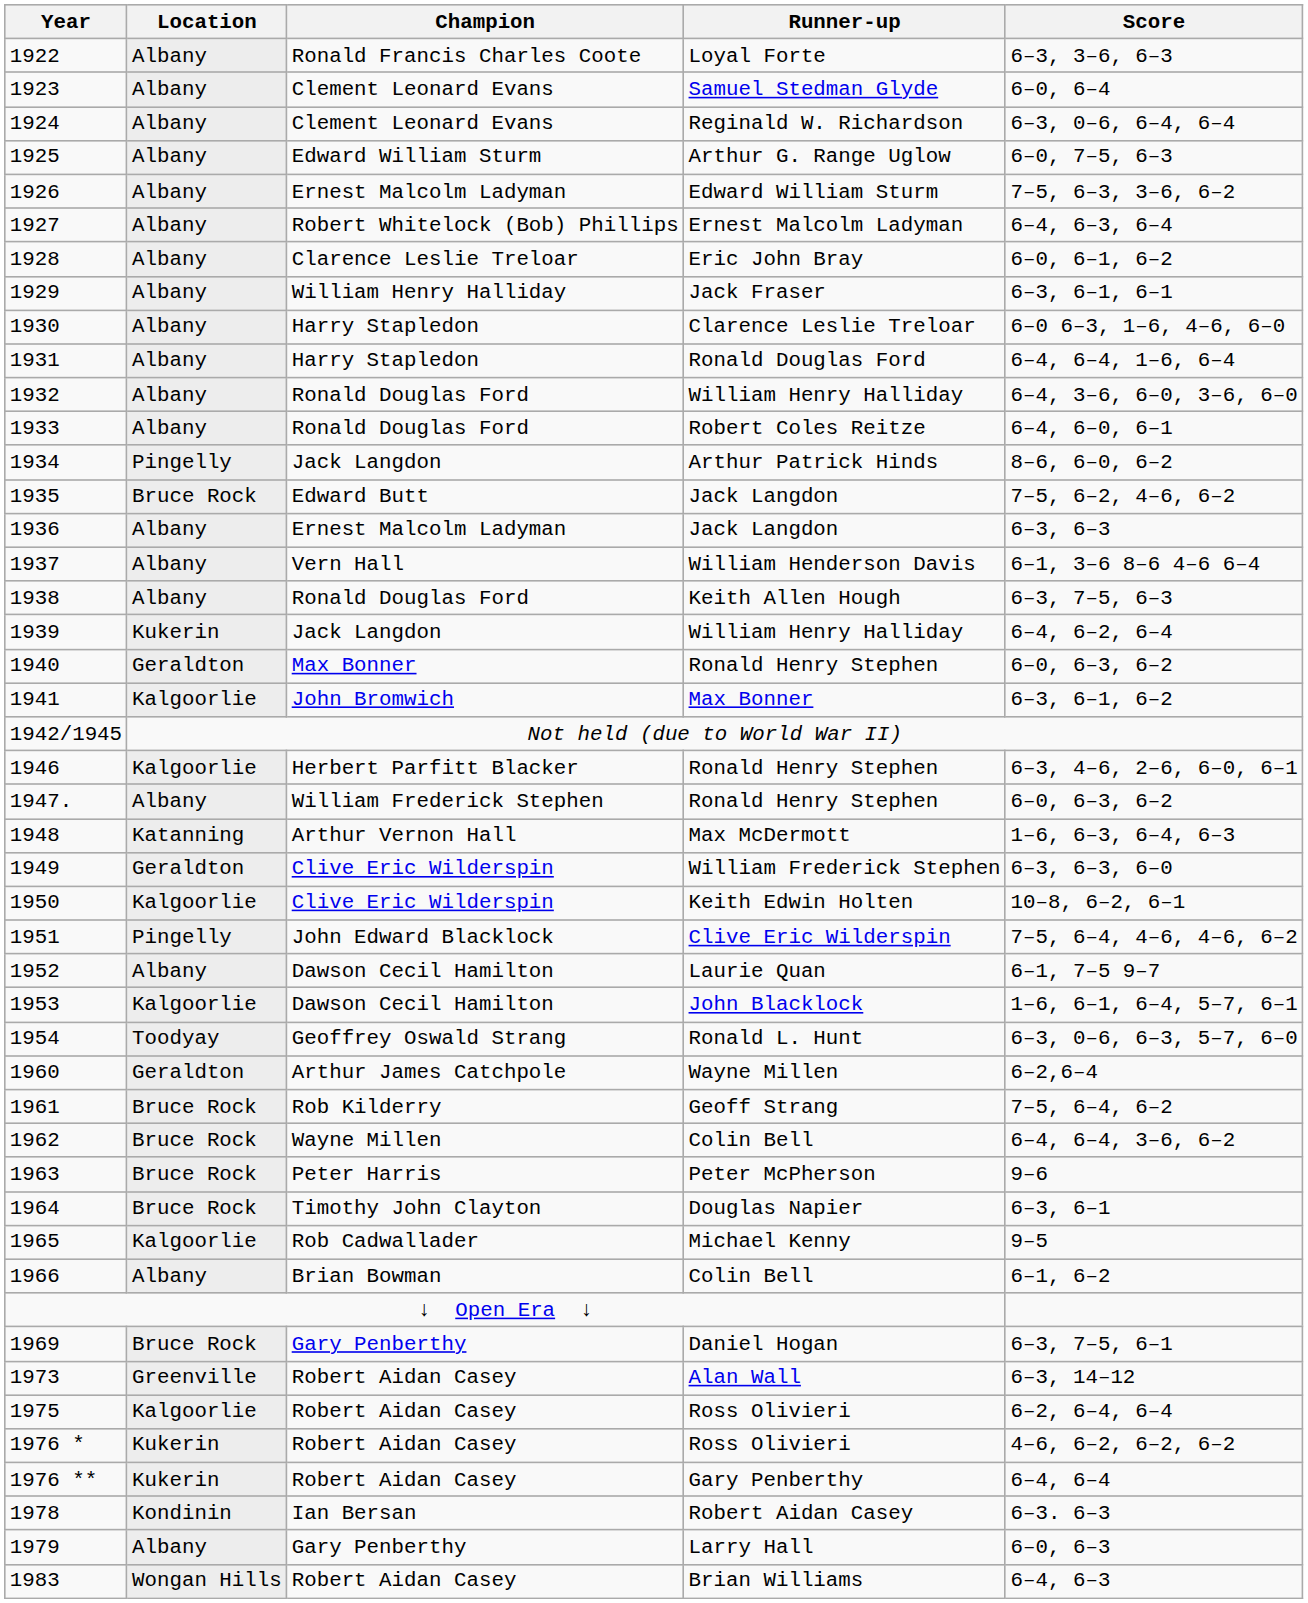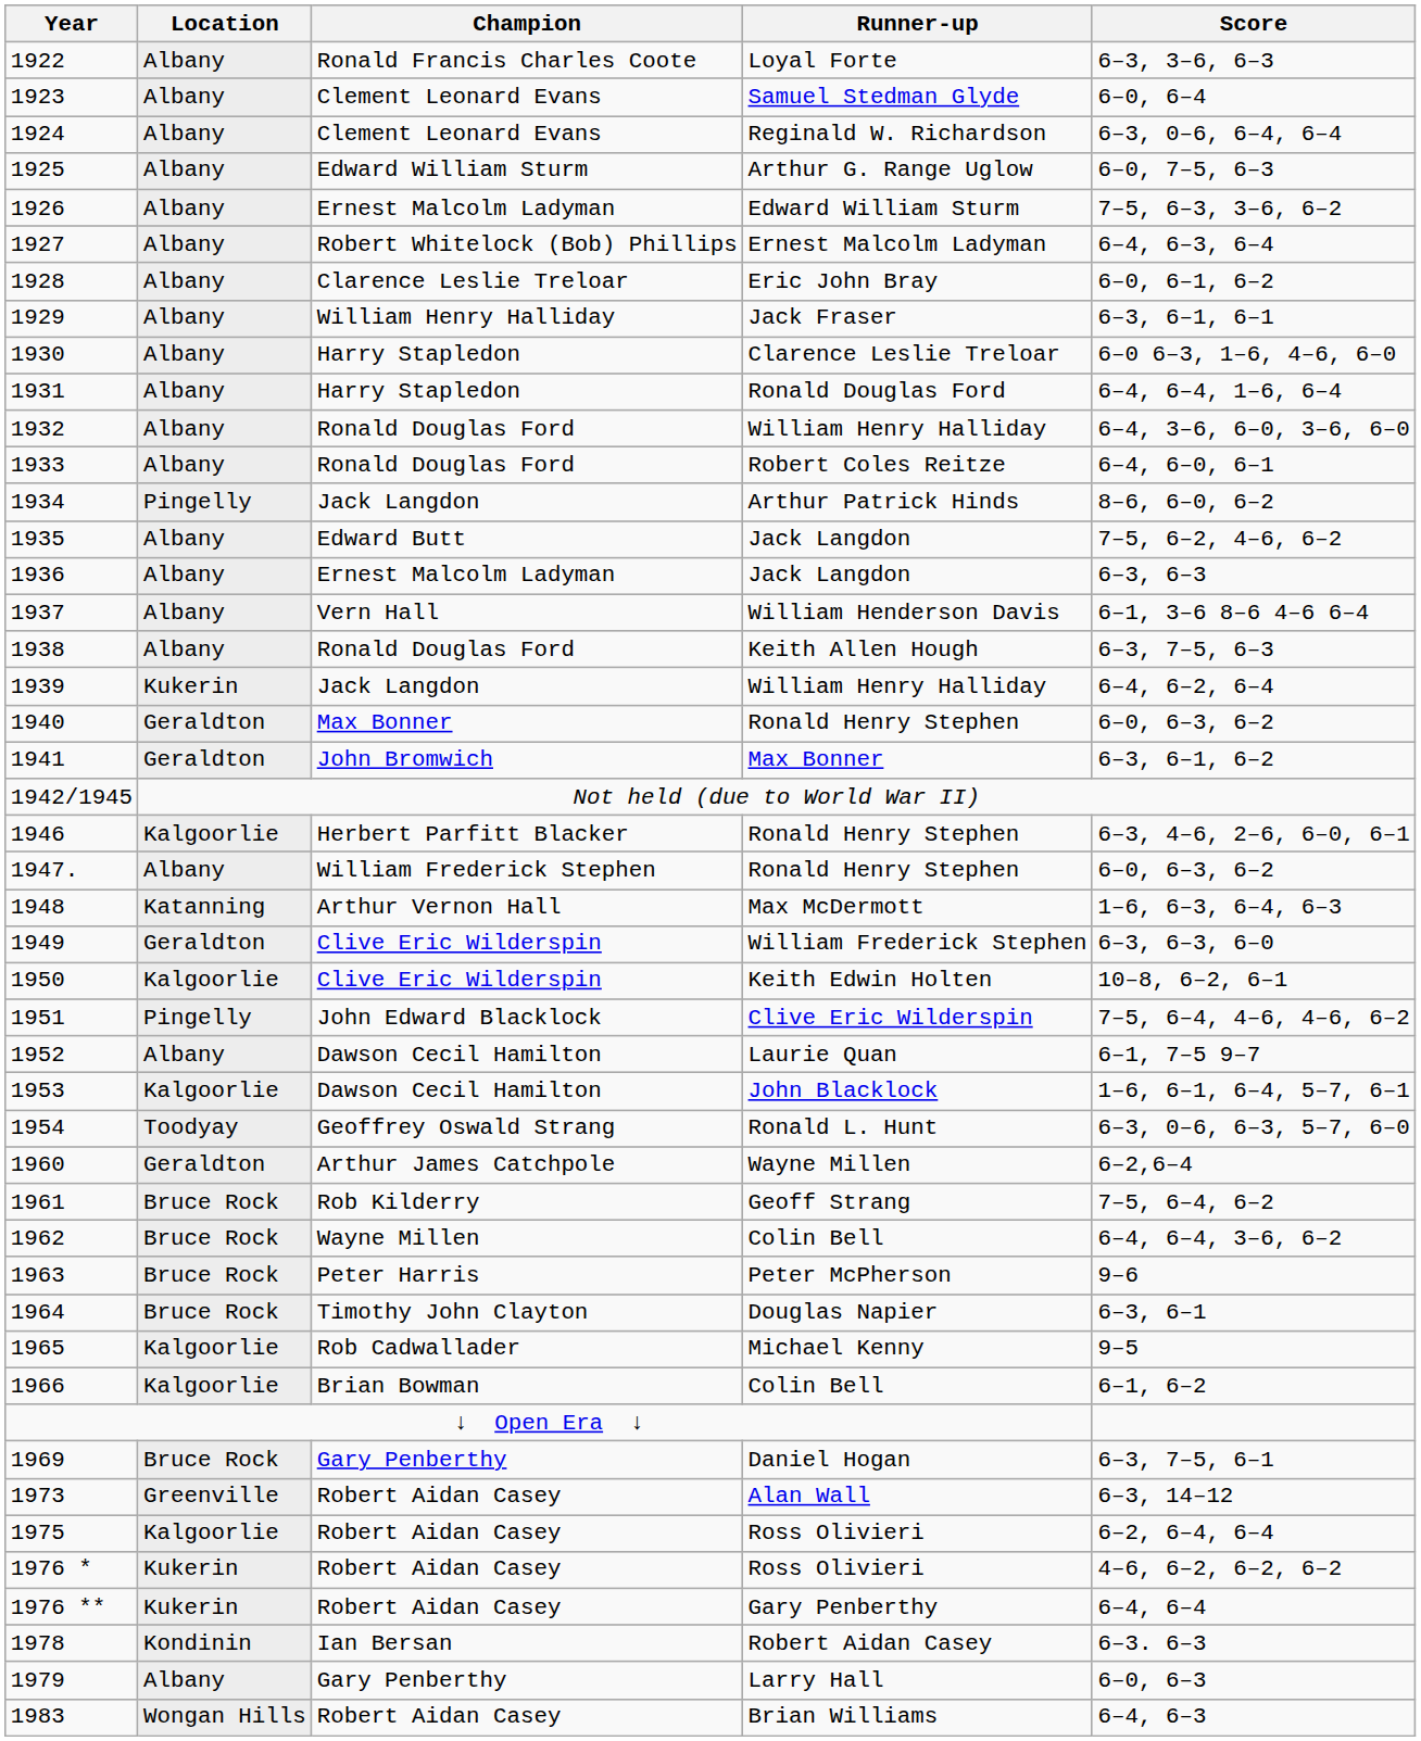1935 | Location: Bruce Rock -> Albany
1941 | Location: Kalgoorlie -> Geraldton
1966 | Location: Albany -> Kalgoorlie
